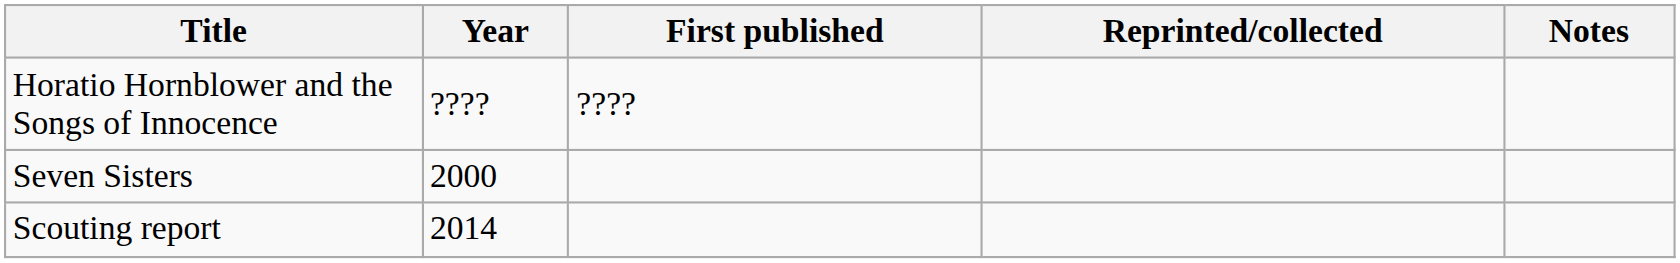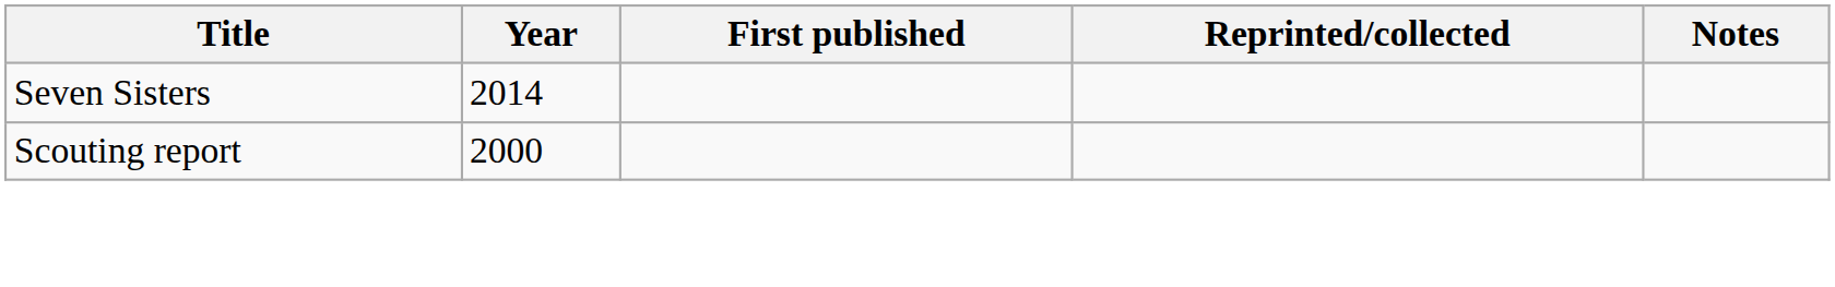- row: Horatio Hornblower and the Songs of Innocence | ???? | ????
Seven Sisters | Year: 2000 -> 2014
Scouting report | Year: 2014 -> 2000
